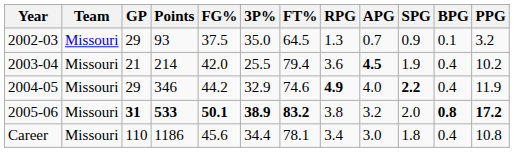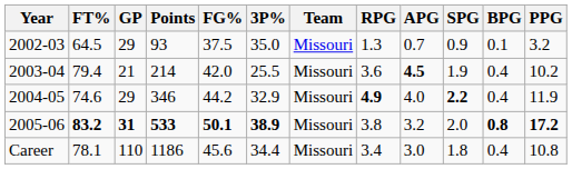columns swapped: Team <-> FT%
